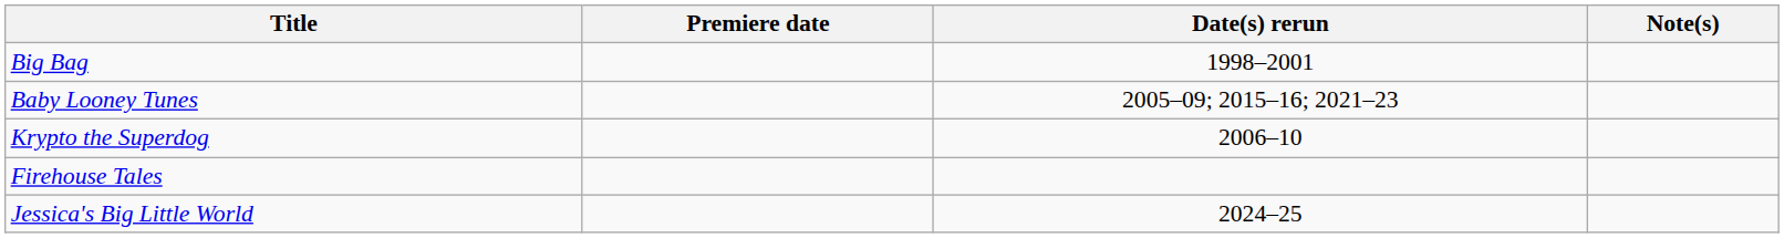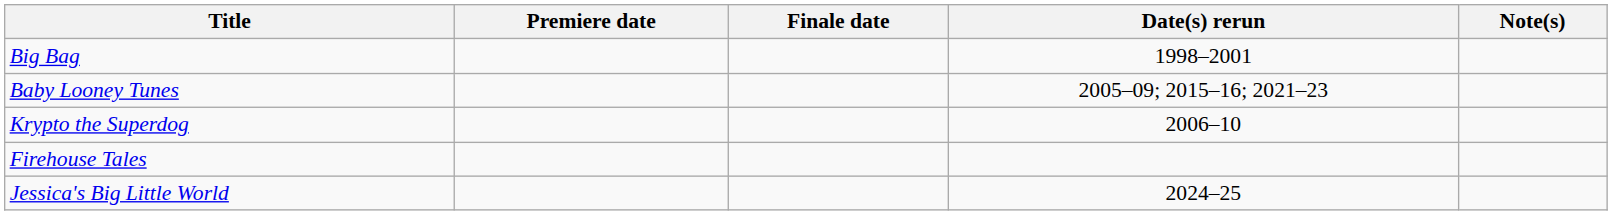+ column: Finale date
